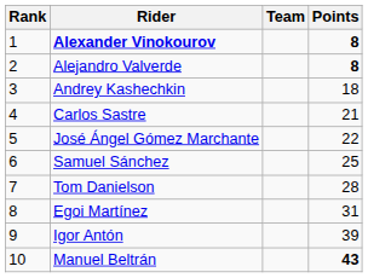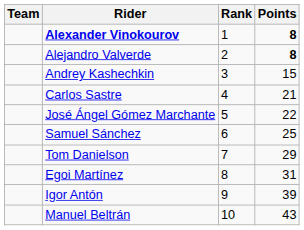columns swapped: Rank <-> Team
Andrey Kashechkin | Points: 18 -> 15
Tom Danielson | Points: 28 -> 29
Manuel Beltrán | Points: bold -> normal
